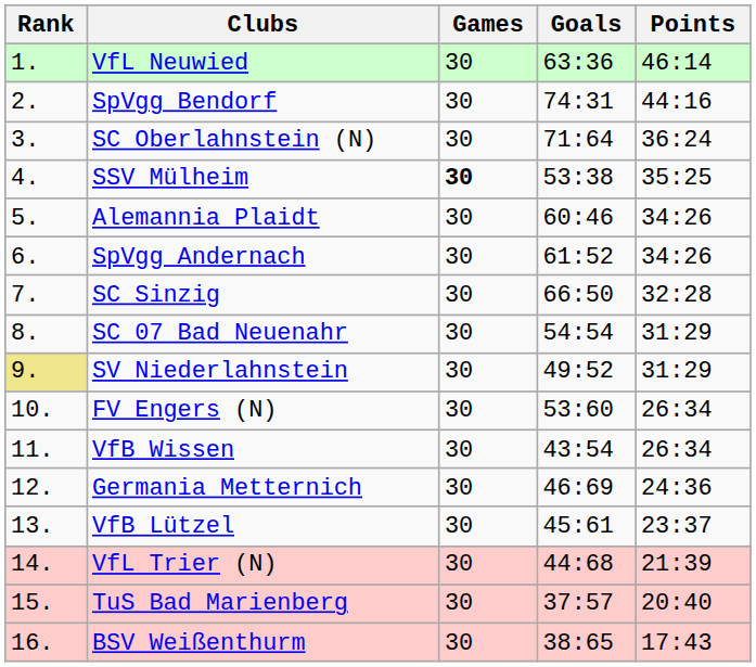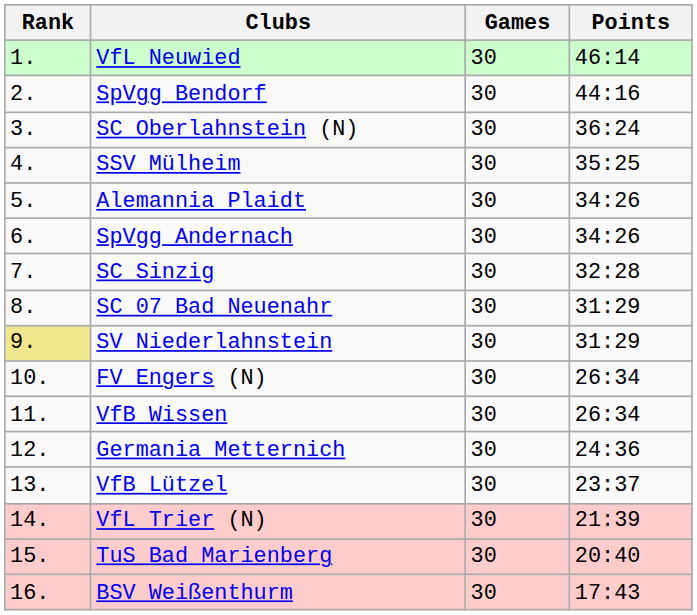- column: Goals | 63:36 | 74:31 | 71:64 | 53:38 | 60:46 | 61:52 | 66:50 | 54:54 | 49:52 | 53:60 | 43:54 | 46:69 | 45:61 | 44:68 | 37:57 | 38:65
SSV Mülheim | Games: bold -> normal
